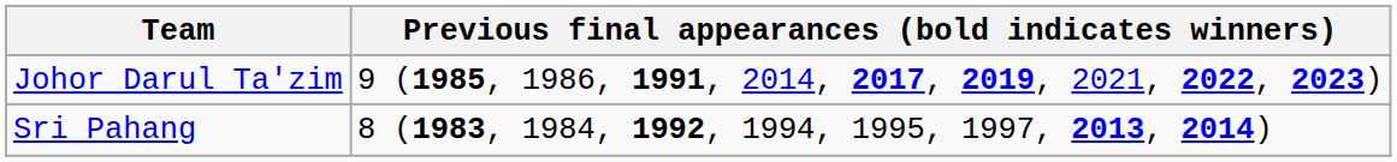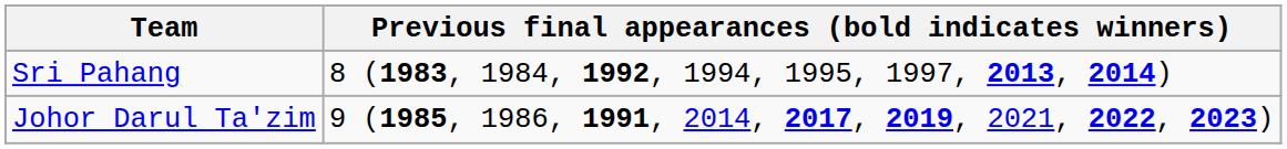rows swapped: Johor Darul Ta'zim <-> Sri Pahang
